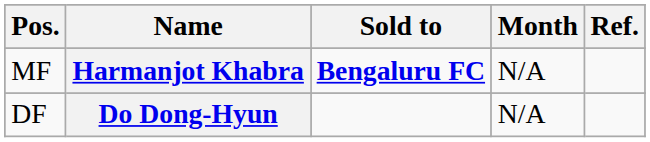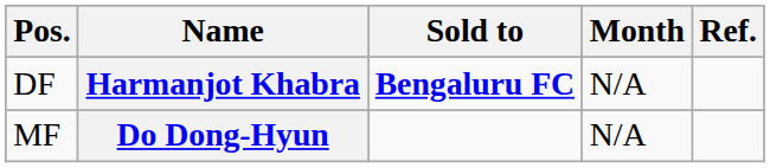Harmanjot Khabra | Pos.: MF -> DF
Do Dong-Hyun | Pos.: DF -> MF
